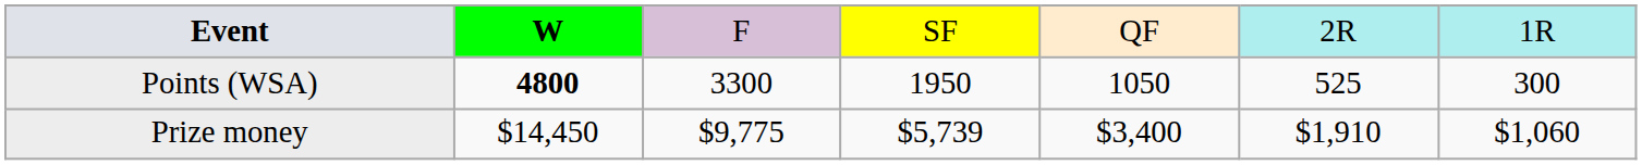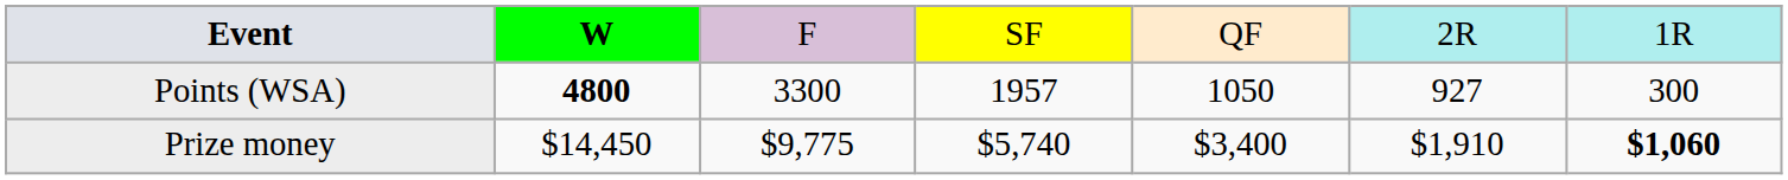Points (WSA) | column 4: 1950 -> 1957
Points (WSA) | column 6: 525 -> 927
Prize money | column 4: $5,739 -> $5,740
Prize money | column 7: normal -> bold
